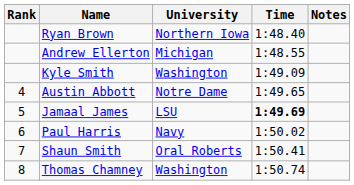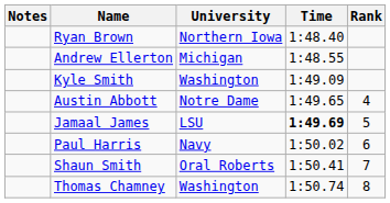columns swapped: Rank <-> Notes
